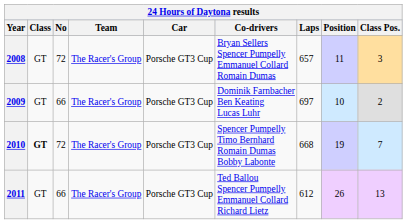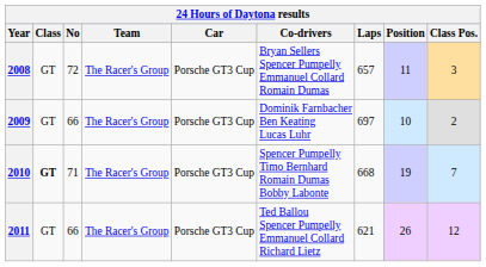2010 | No: 72 -> 71
2011 | Laps: 612 -> 621
2011 | Class Pos.: 13 -> 12
